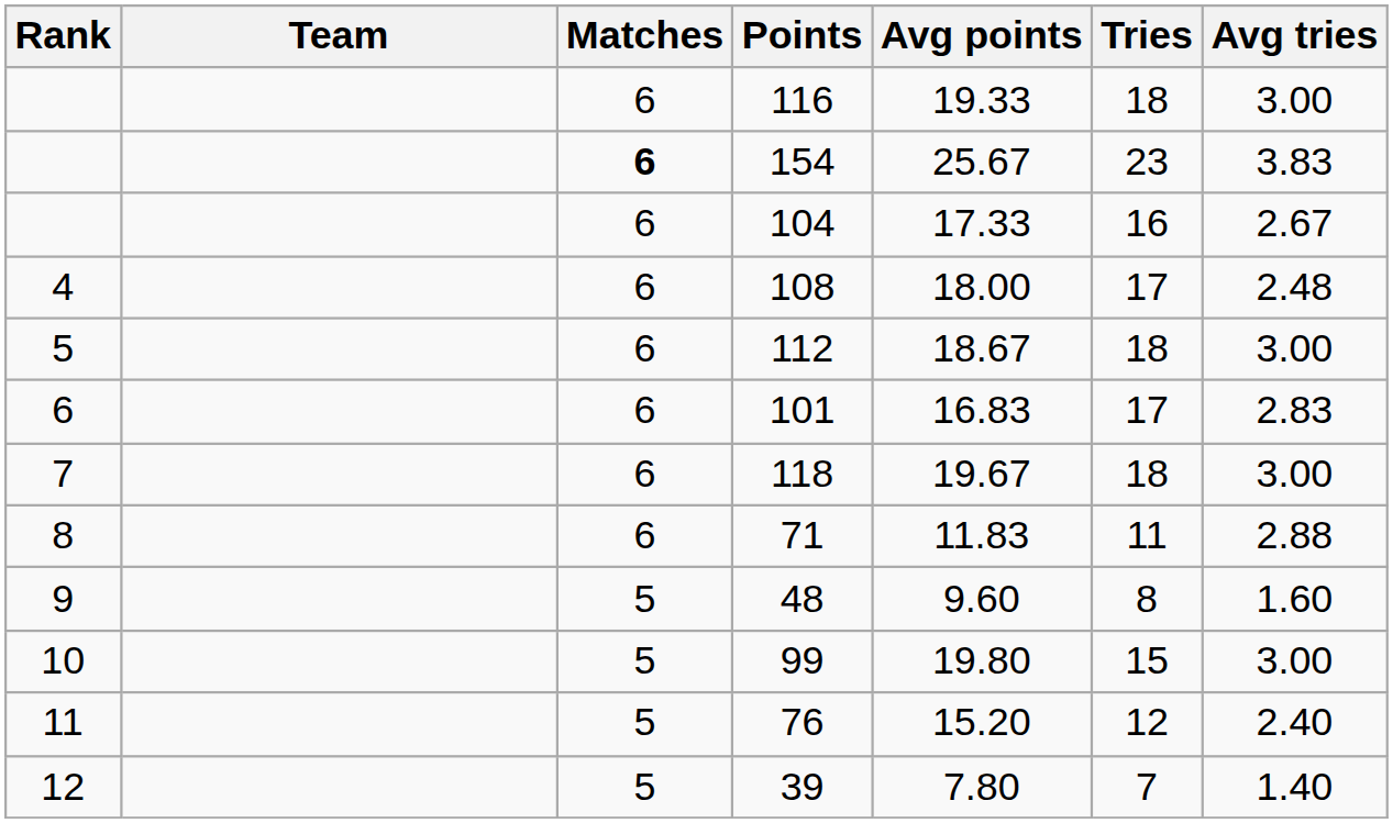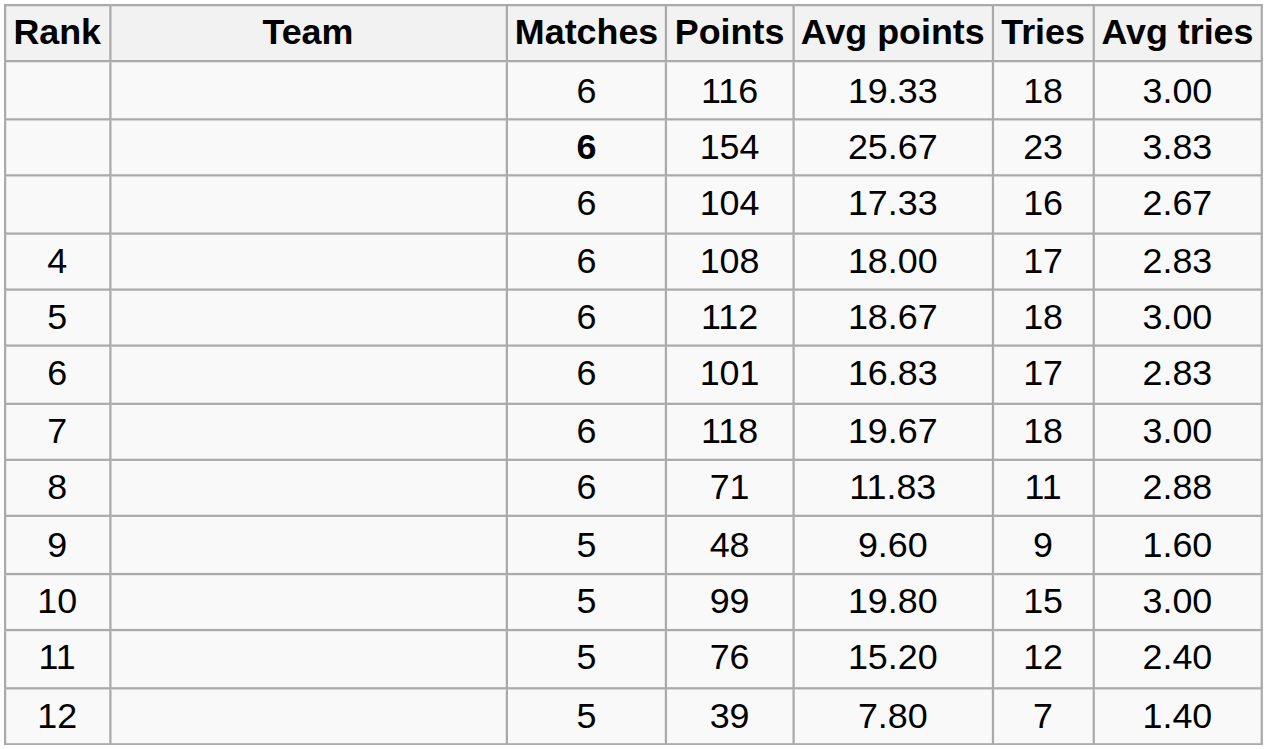108 | Avg tries: 2.48 -> 2.83
48 | Tries: 8 -> 9
